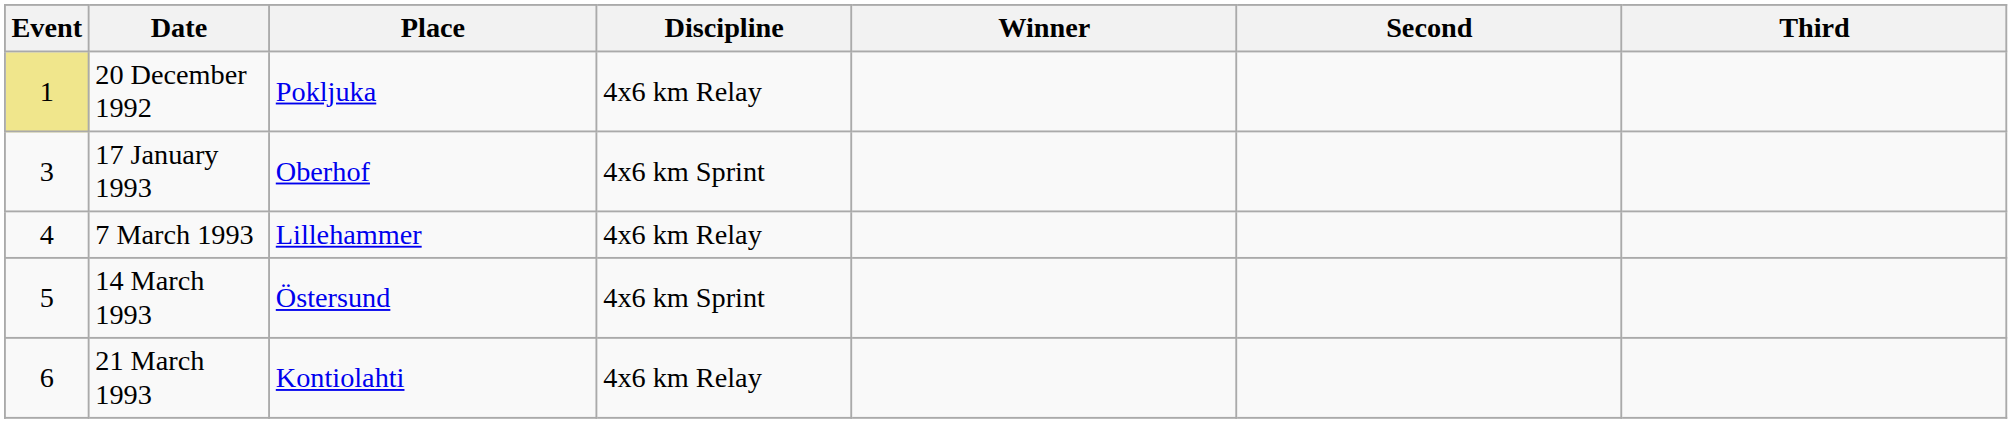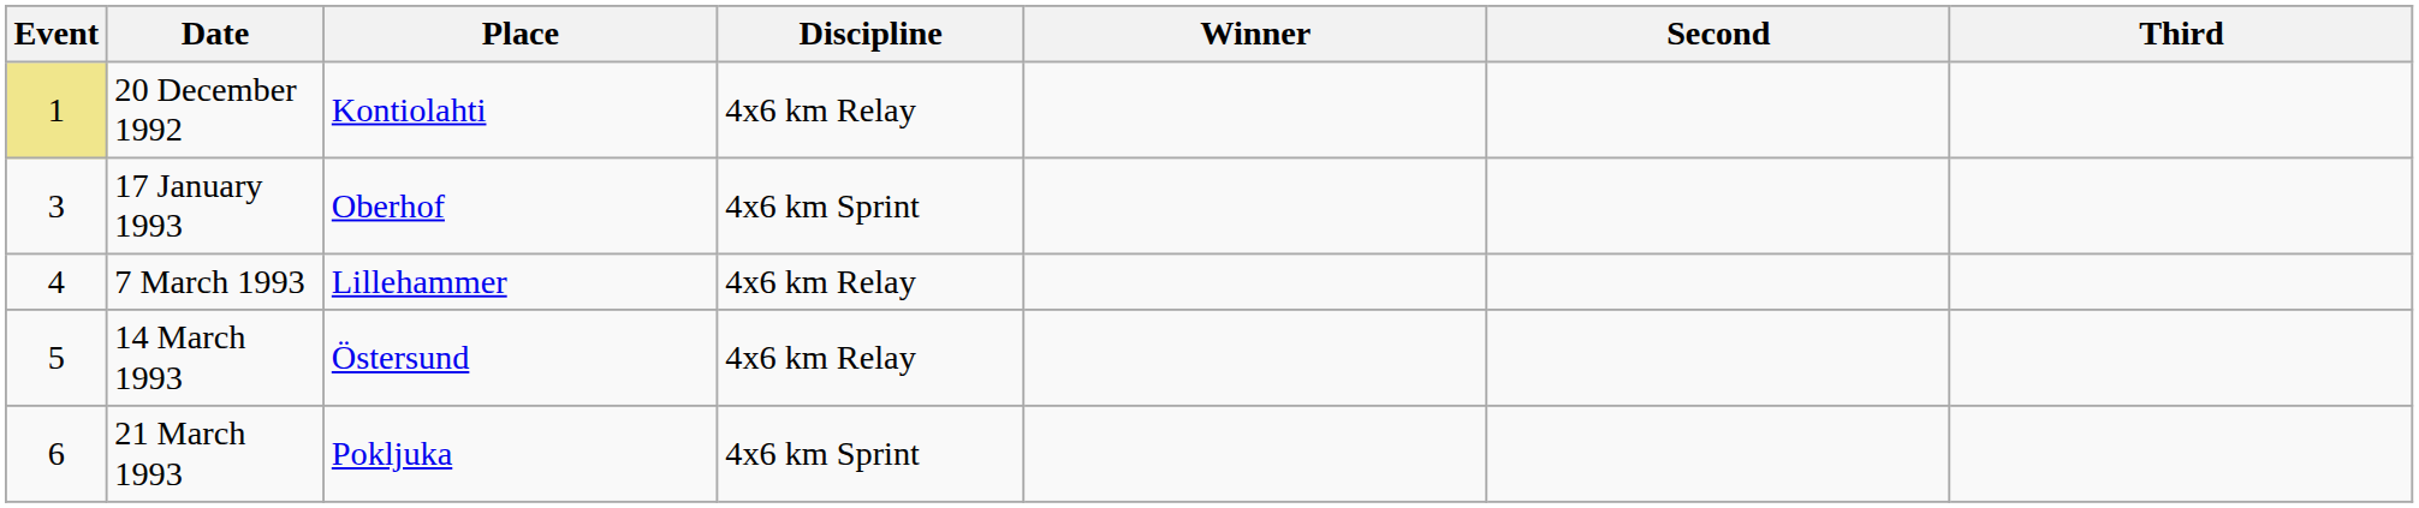20 December 1992 | Place: Pokljuka -> Kontiolahti
14 March 1993 | Discipline: 4x6 km Sprint -> 4x6 km Relay
21 March 1993 | Place: Kontiolahti -> Pokljuka
21 March 1993 | Discipline: 4x6 km Relay -> 4x6 km Sprint
